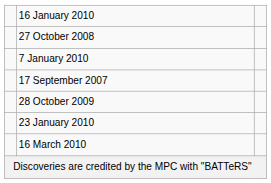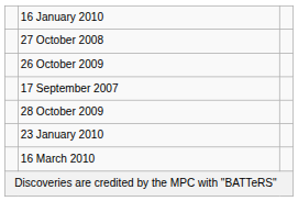+ row: 26 October 2009
- row: 7 January 2010
